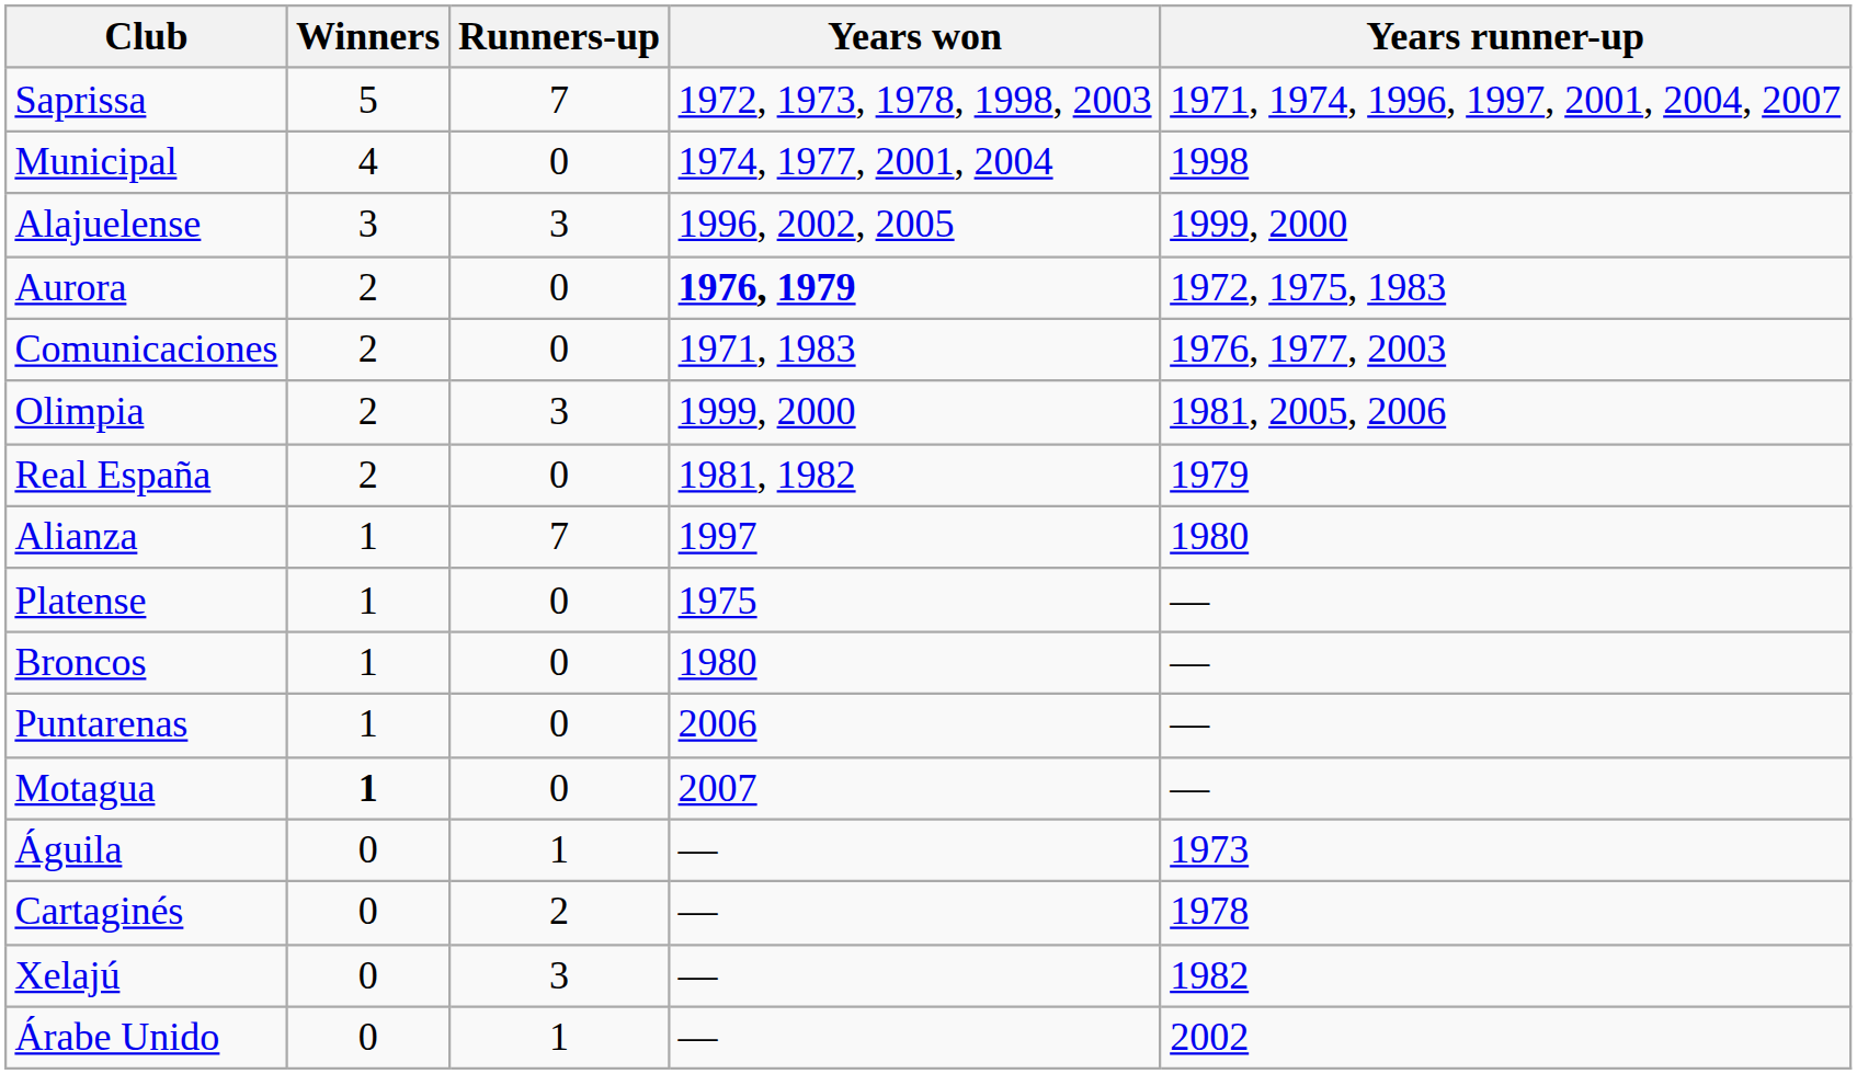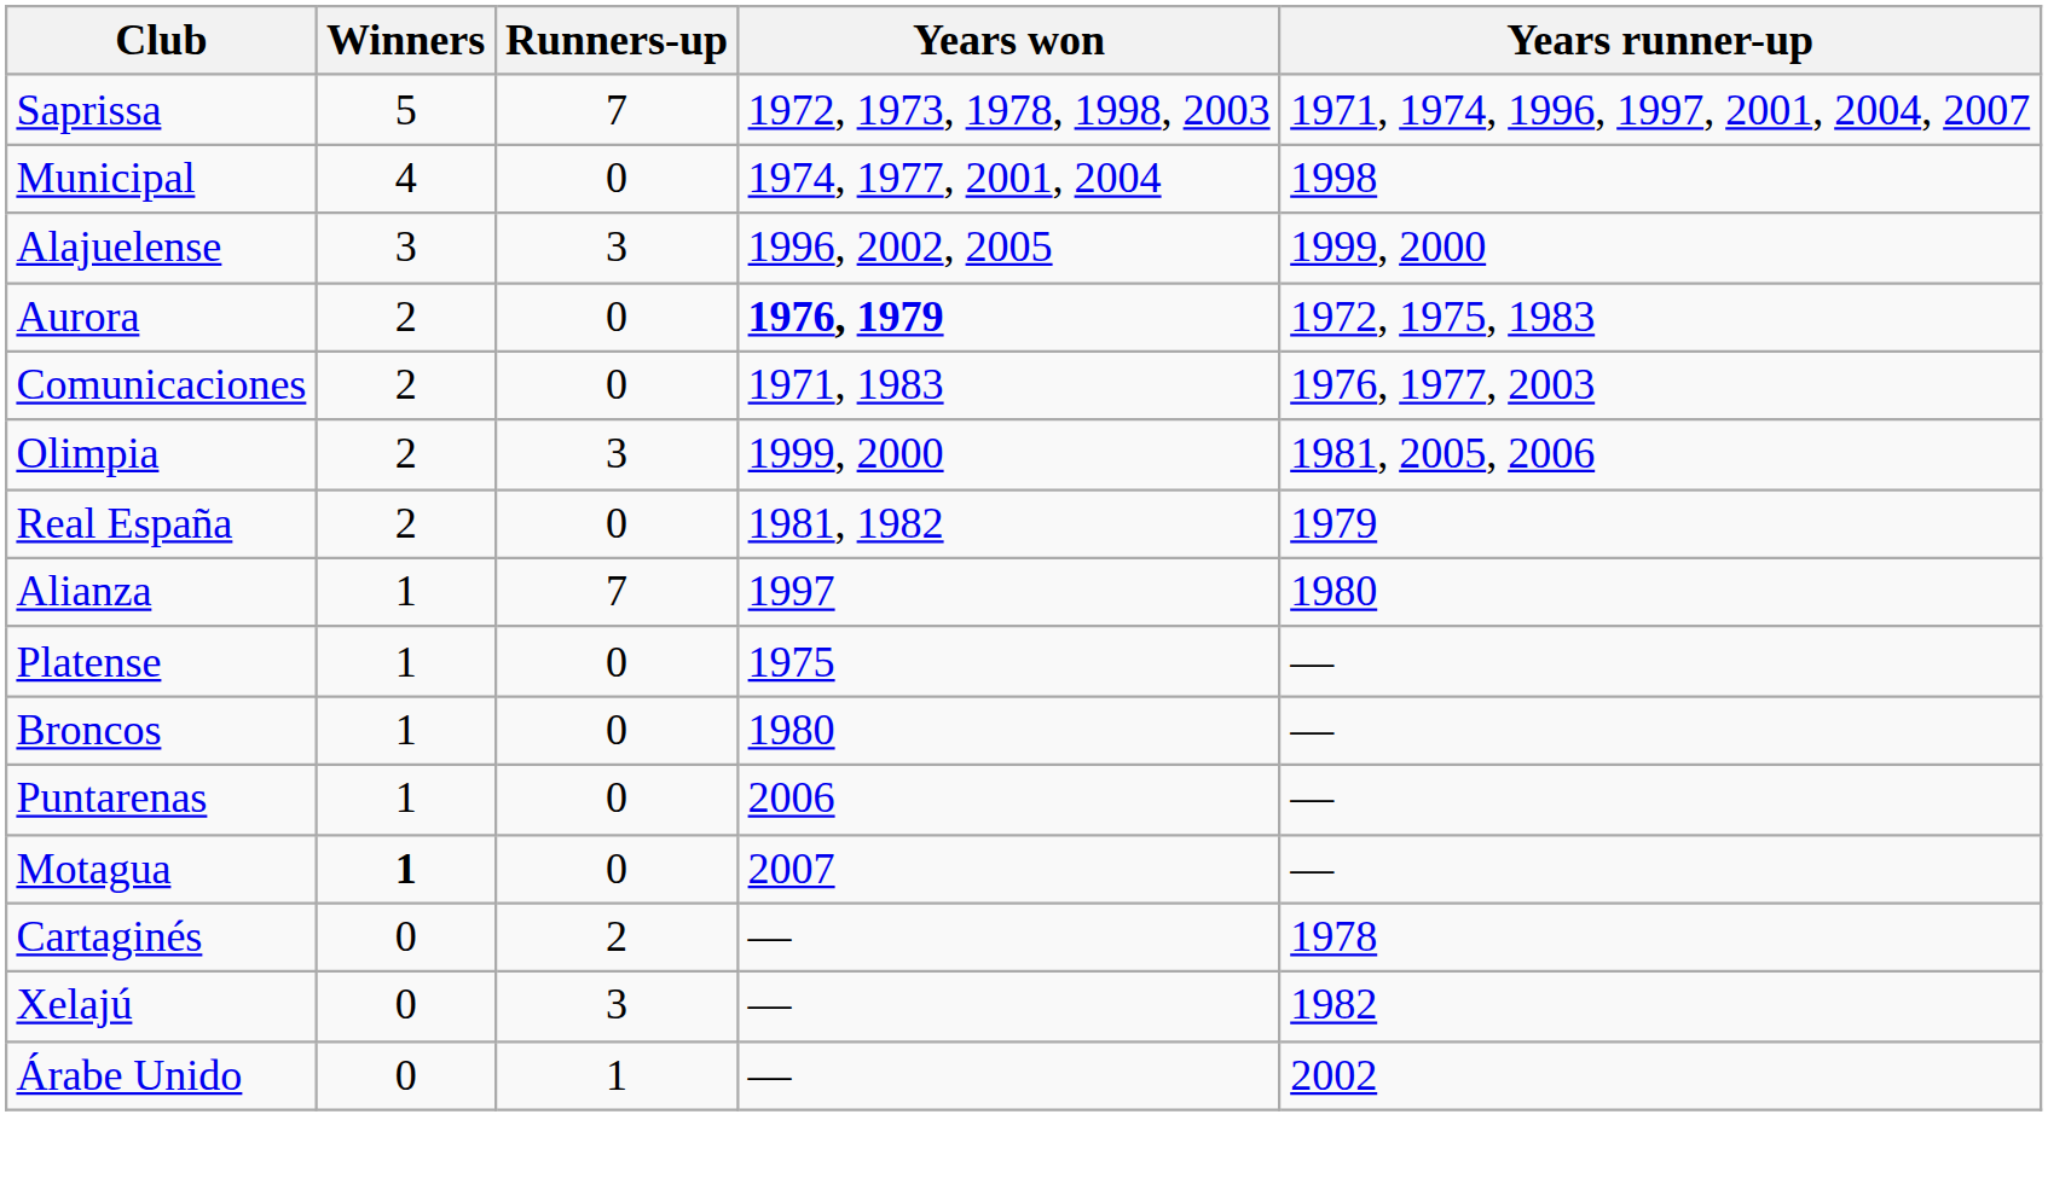- row: Águila | 0 | 1 | — | 1973
